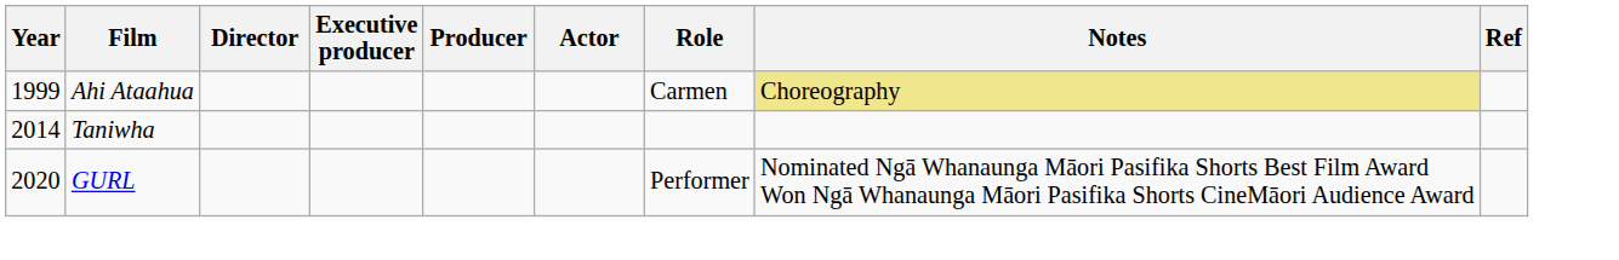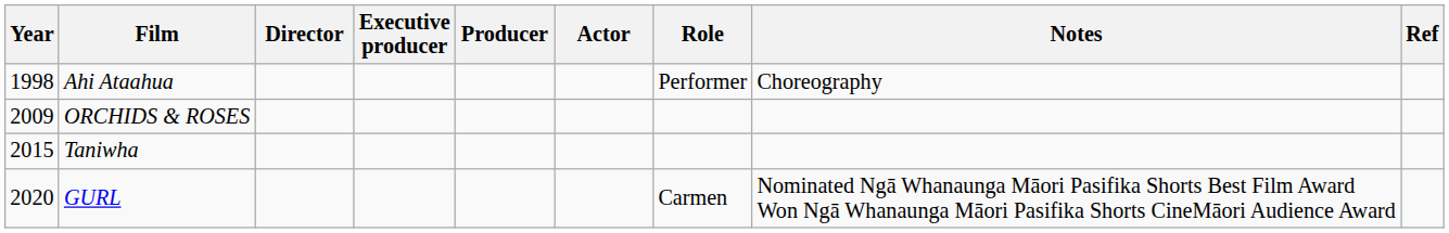Ahi Ataahua | Year: 1999 -> 1998
Ahi Ataahua | Role: Carmen -> Performer
Ahi Ataahua | Notes: khaki background -> no background
+ row: 2009 | ORCHIDS & ROSES
Taniwha | Year: 2014 -> 2015
GURL | Role: Performer -> Carmen
